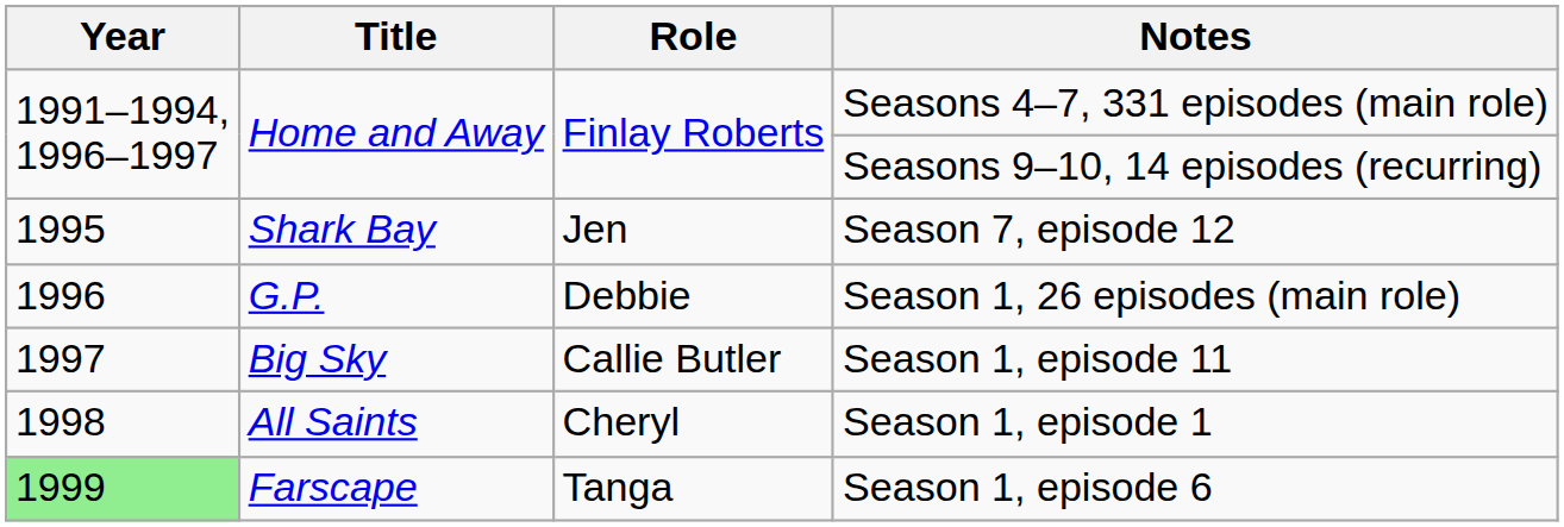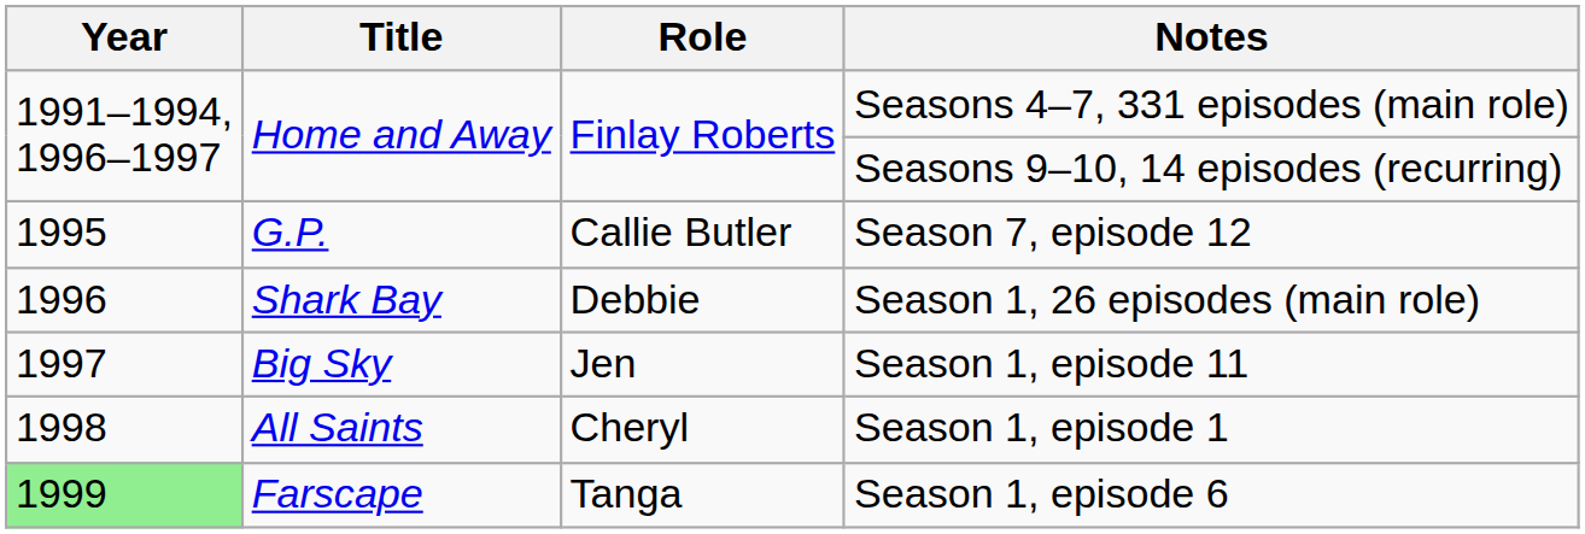Season 7, episode 12 | Title: Shark Bay -> G.P.
Season 7, episode 12 | Role: Jen -> Callie Butler
Season 1, 26 episodes (main role) | Title: G.P. -> Shark Bay
Season 1, episode 11 | Role: Callie Butler -> Jen
